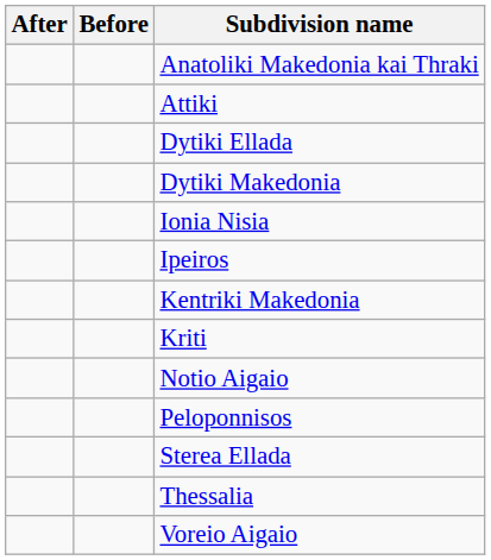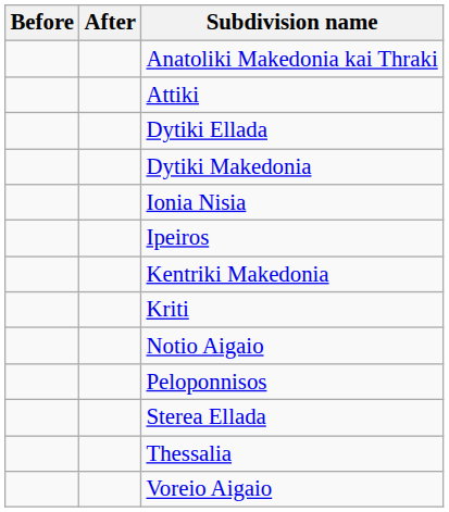columns swapped: Before <-> After
